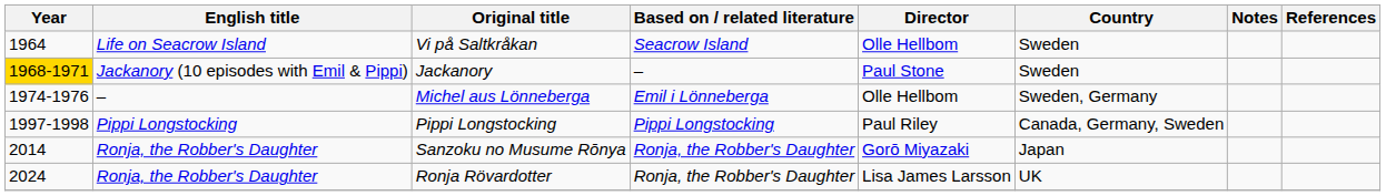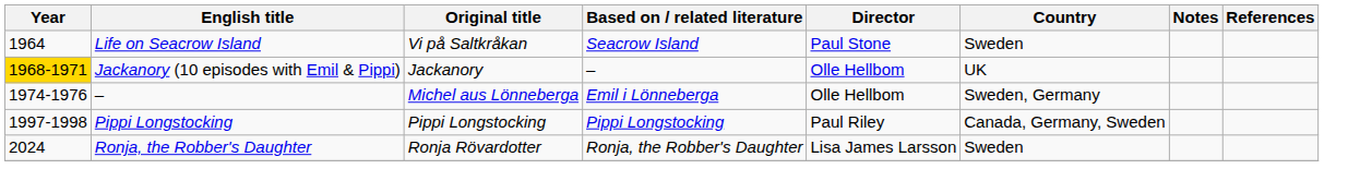Vi på Saltkråkan | Director: Olle Hellbom -> Paul Stone
Jackanory | Director: Paul Stone -> Olle Hellbom
Jackanory | Country: Sweden -> UK
- row: 2014 | Ronja, the Robber's Daughter | Sanzoku no Musume Rōnya | Ronja, the Robber's Daughter | Gorō Miyazaki | Japan
Ronja Rövardotter | Country: UK -> Sweden
